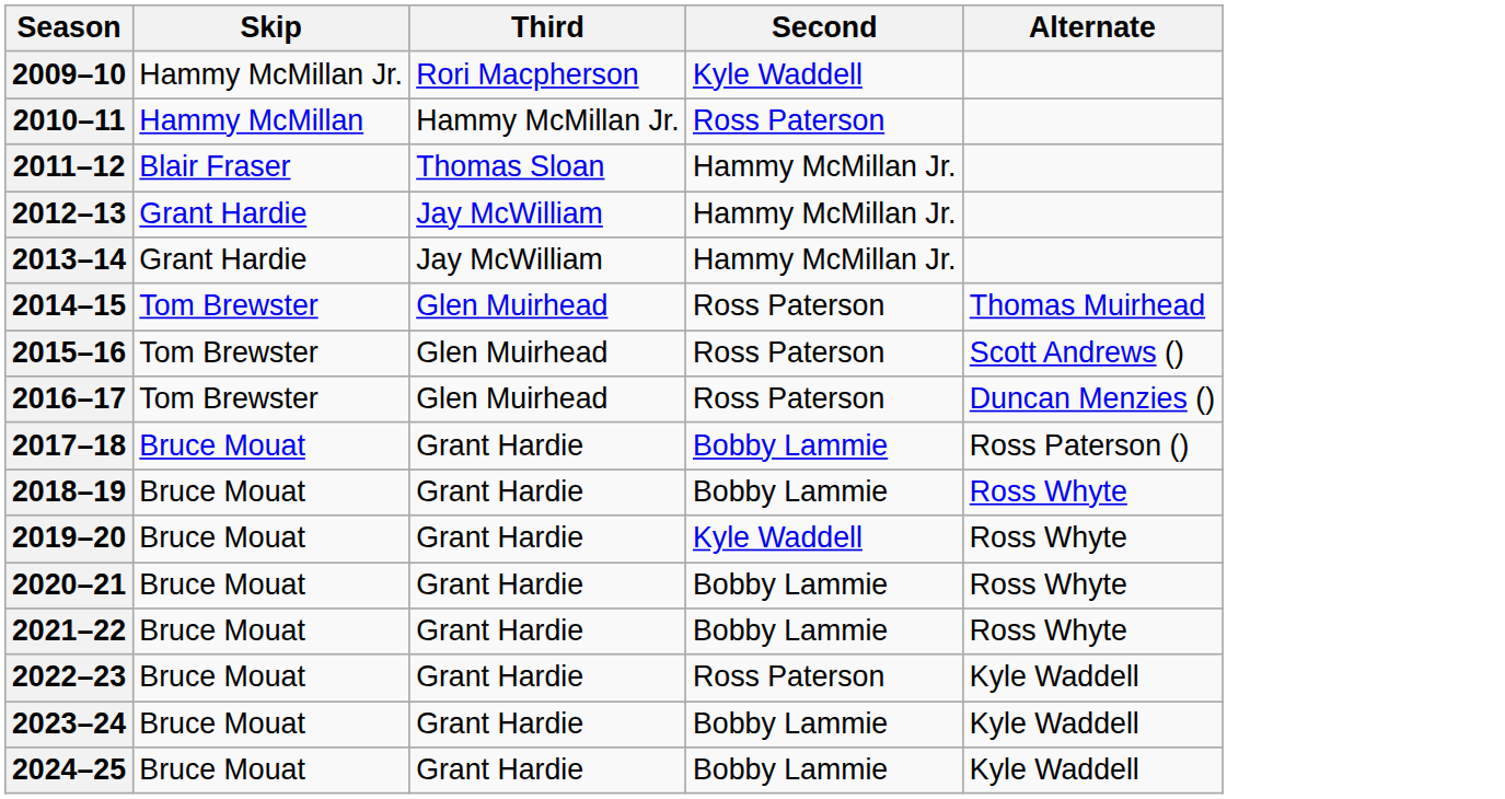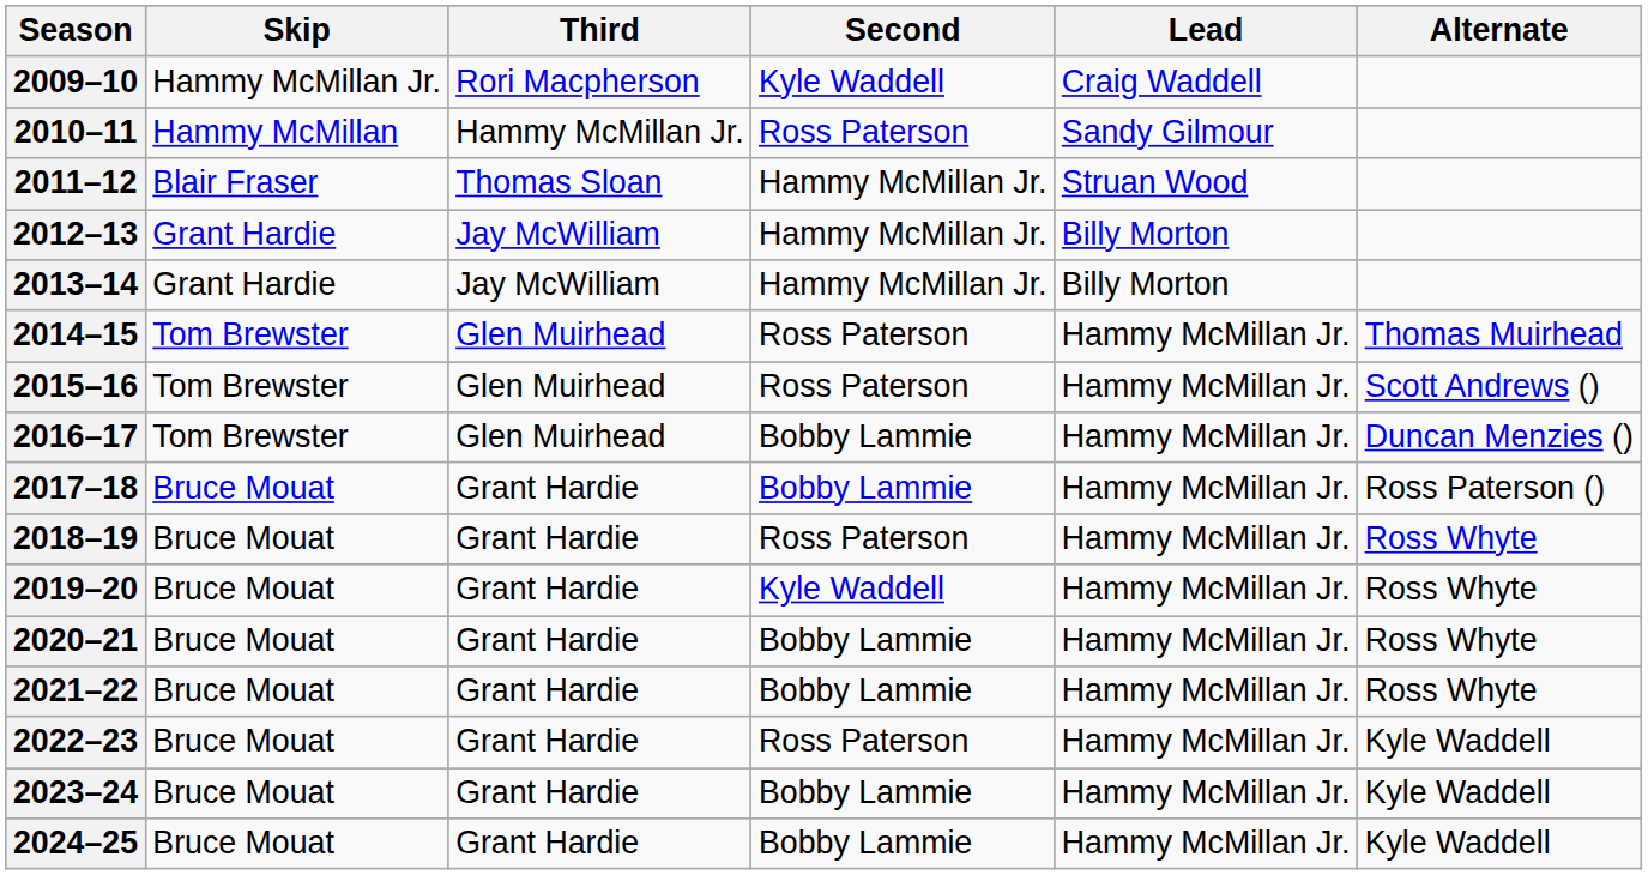+ column: Lead | Craig Waddell | Sandy Gilmour | Struan Wood | Billy Morton | Billy Morton | Hammy McMillan Jr. | Hammy McMillan Jr. | Hammy McMillan Jr. | Hammy McMillan Jr. | Hammy McMillan Jr. | Hammy McMillan Jr. | Hammy McMillan Jr. | Hammy McMillan Jr. | Hammy McMillan Jr. | Hammy McMillan Jr. | Hammy McMillan Jr.
2016–17 | Second: Ross Paterson -> Bobby Lammie
2018–19 | Second: Bobby Lammie -> Ross Paterson
